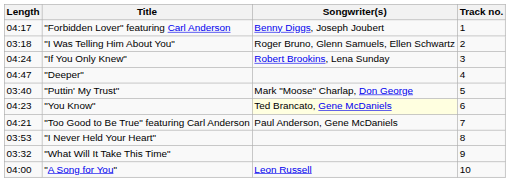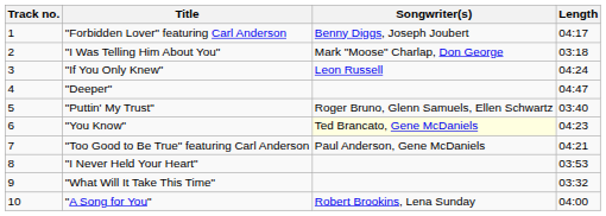columns swapped: Track no. <-> Length
"I Was Telling Him About You" | Songwriter(s): Roger Bruno, Glenn Samuels, Ellen Schwartz -> Mark "Moose" Charlap, Don George
"If You Only Knew" | Songwriter(s): Robert Brookins, Lena Sunday -> Leon Russell
"Puttin' My Trust" | Songwriter(s): Mark "Moose" Charlap, Don George -> Roger Bruno, Glenn Samuels, Ellen Schwartz
"A Song for You" | Songwriter(s): Leon Russell -> Robert Brookins, Lena Sunday
